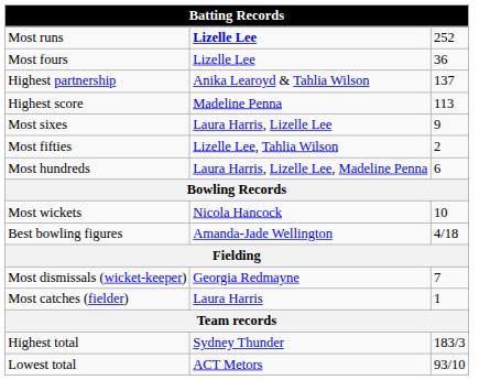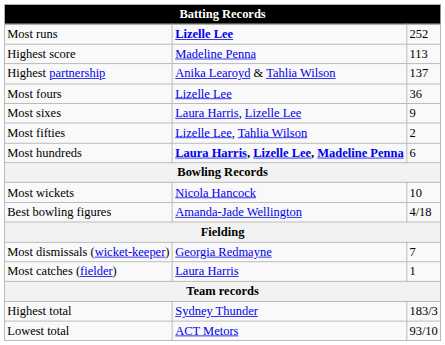rows swapped: Highest score <-> Most fours
Most hundreds | column 2: normal -> bold
